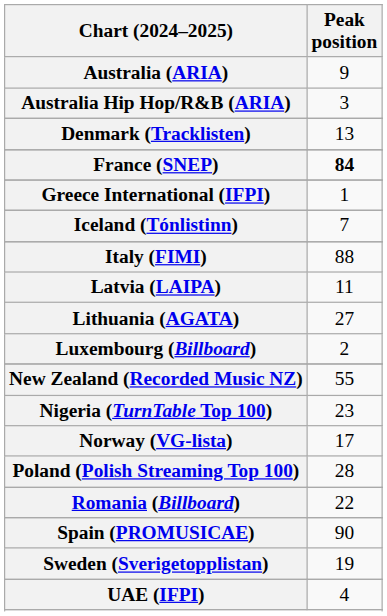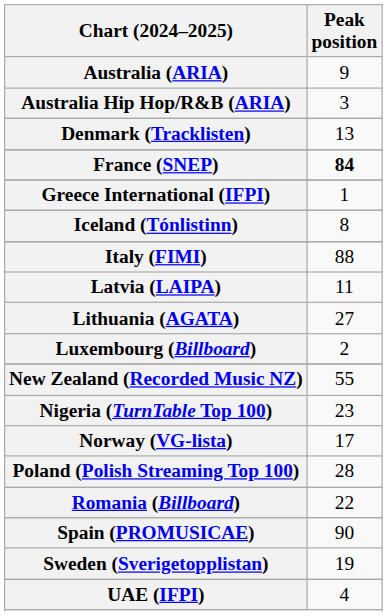Iceland (Tónlistinn) | Peak position: 7 -> 8
